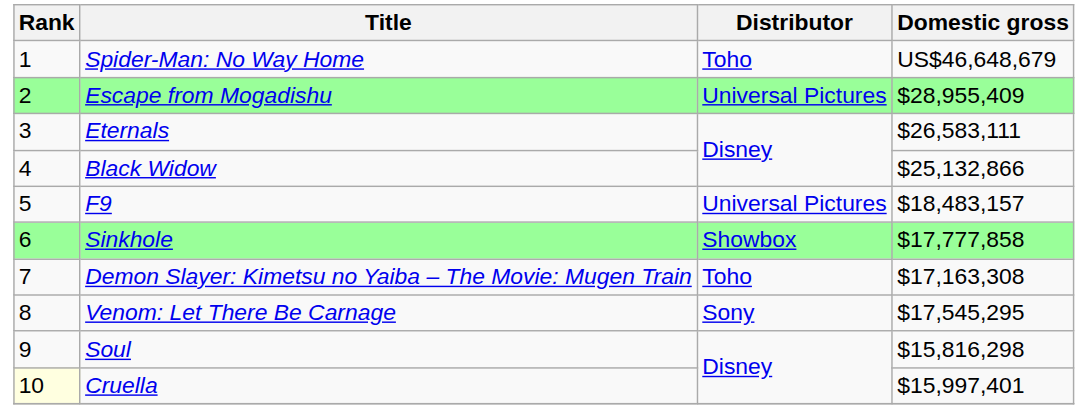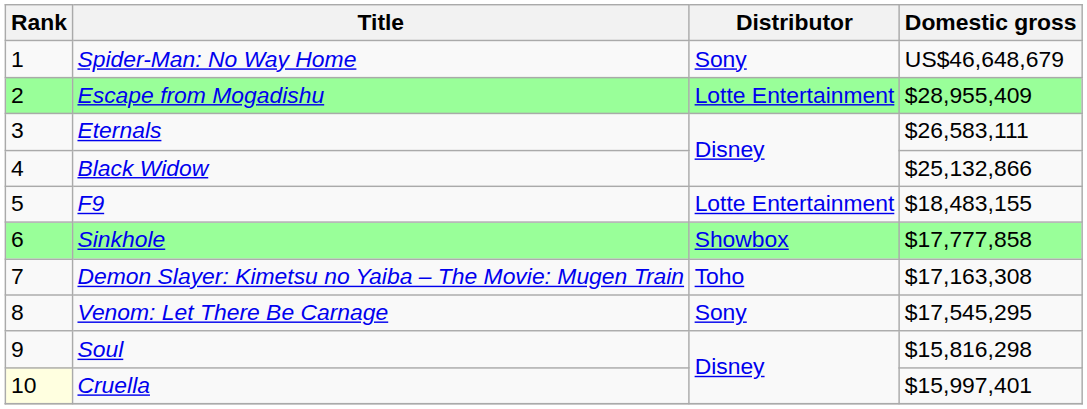Spider-Man: No Way Home | Distributor: Toho -> Sony
Escape from Mogadishu | Distributor: Universal Pictures -> Lotte Entertainment
F9 | Distributor: Universal Pictures -> Lotte Entertainment
F9 | Domestic gross: $18,483,157 -> $18,483,155
